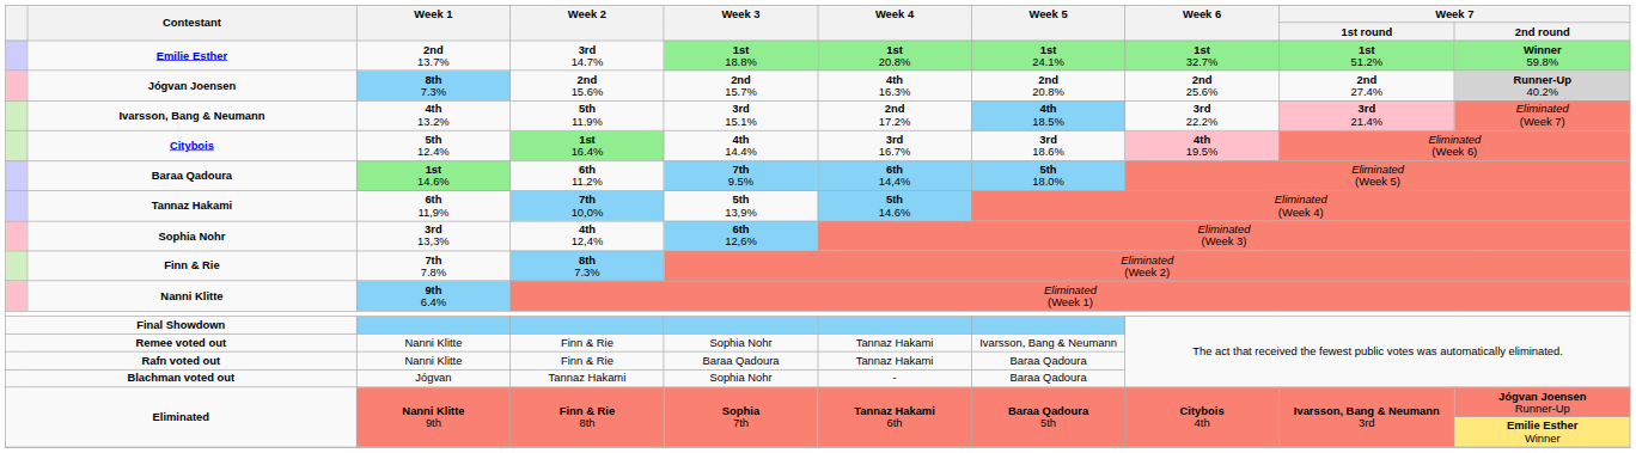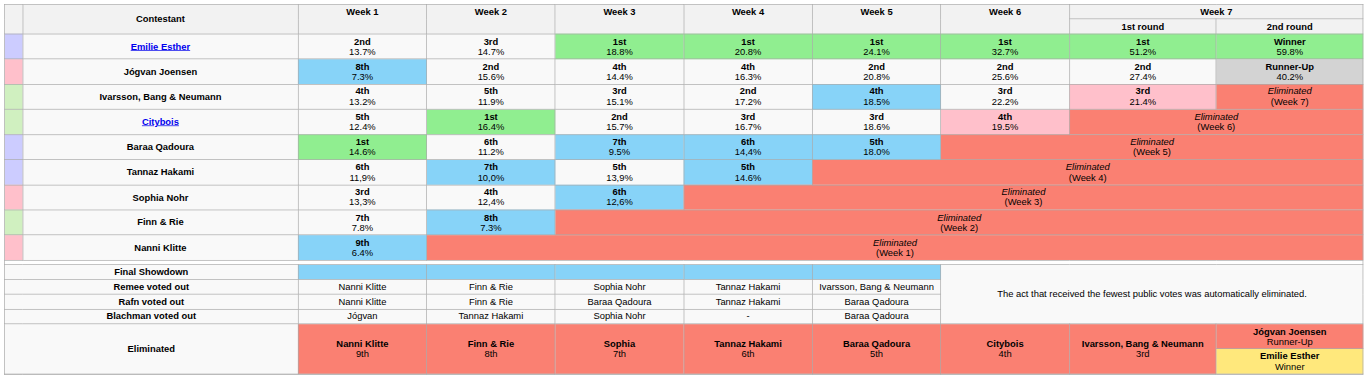Jógvan Joensen | Week 3: 2nd 15.7% -> 4th 14.4%
Citybois | Week 3: 4th 14.4% -> 2nd 15.7%
